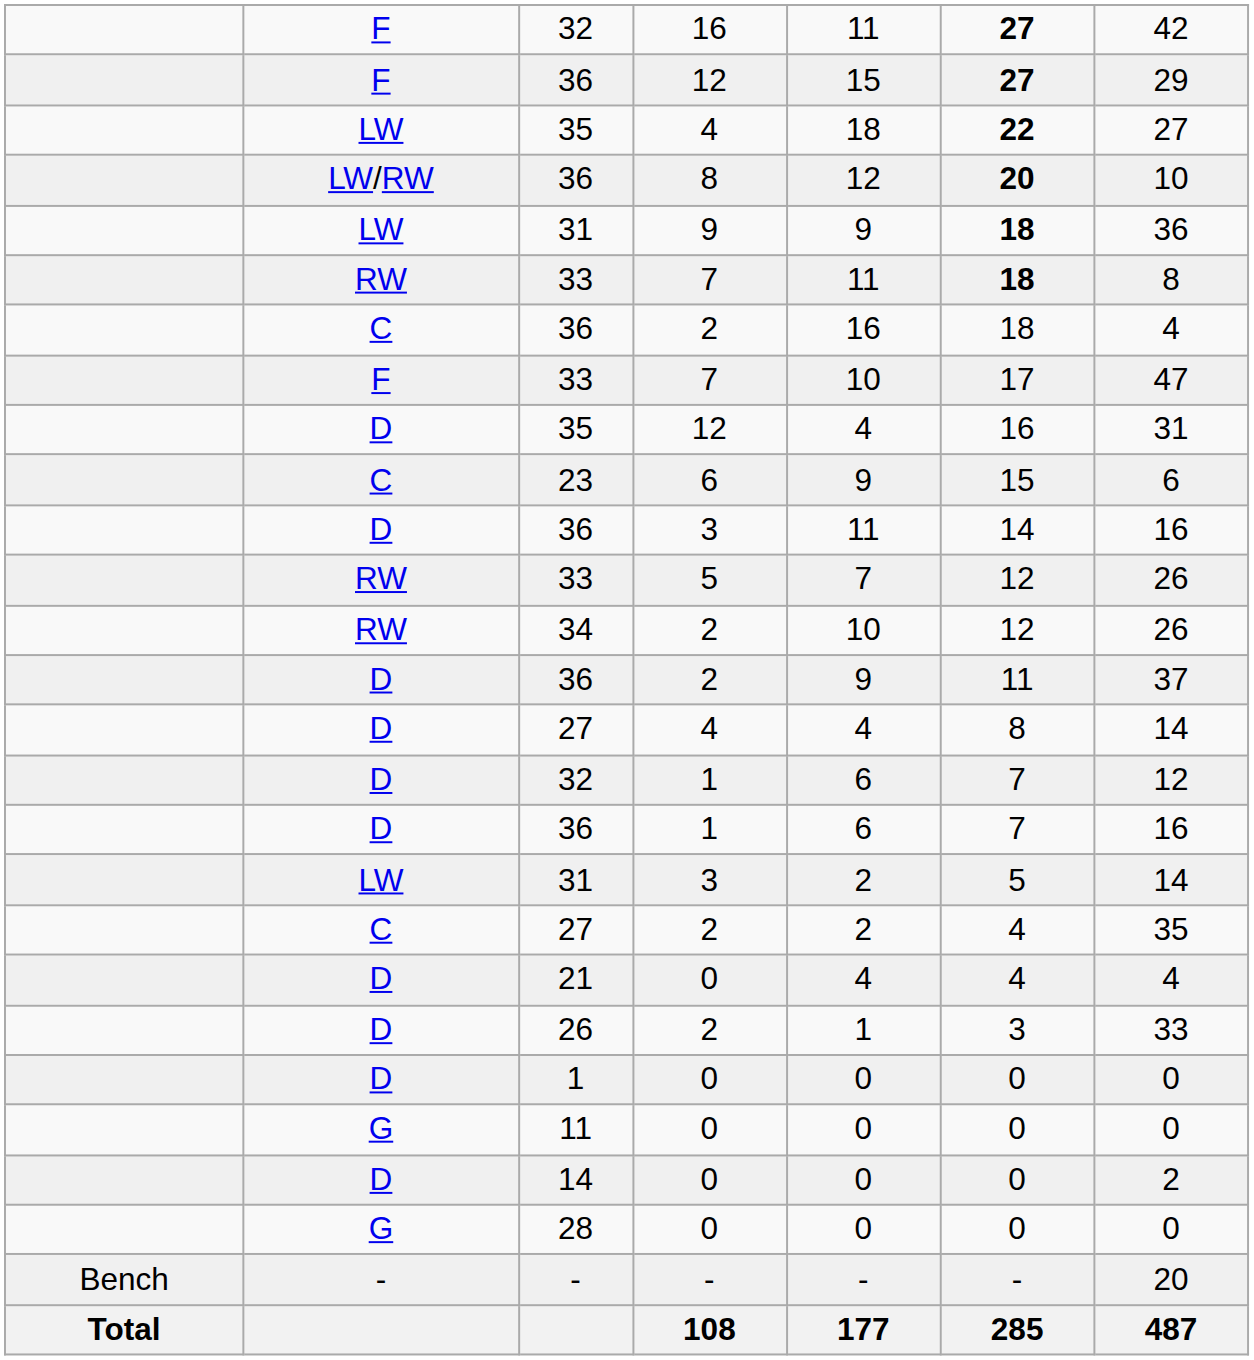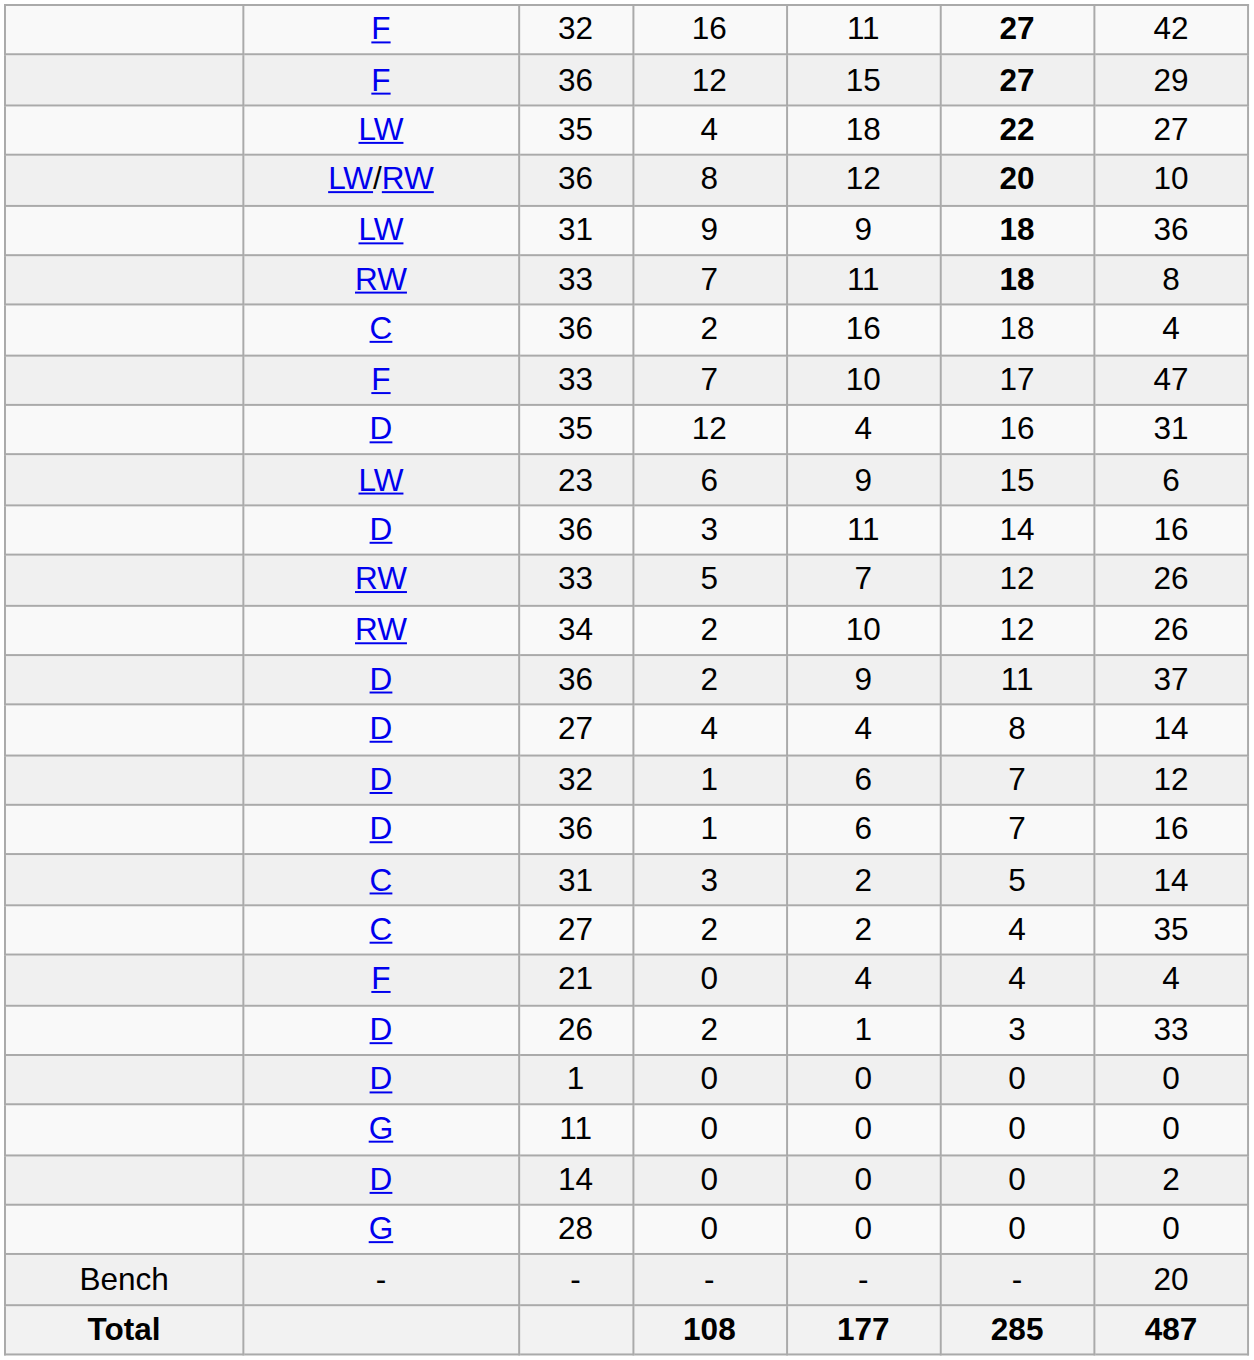23 | column 2: C -> LW
31 / 3 | column 2: LW -> C
21 | column 2: D -> F
